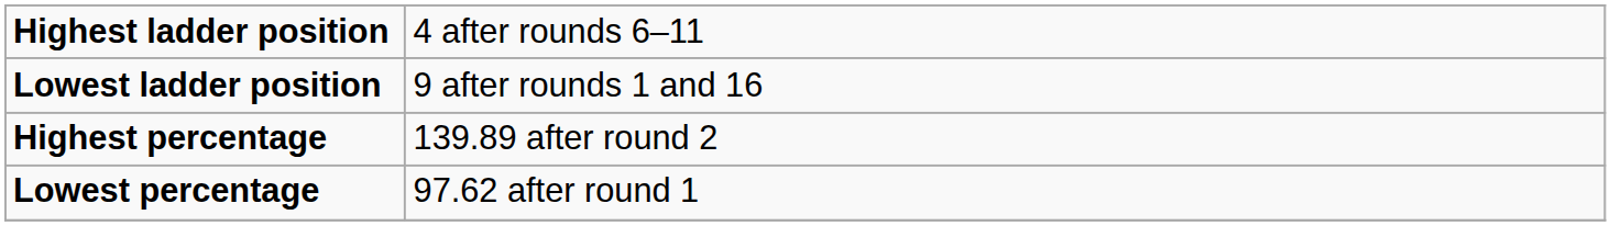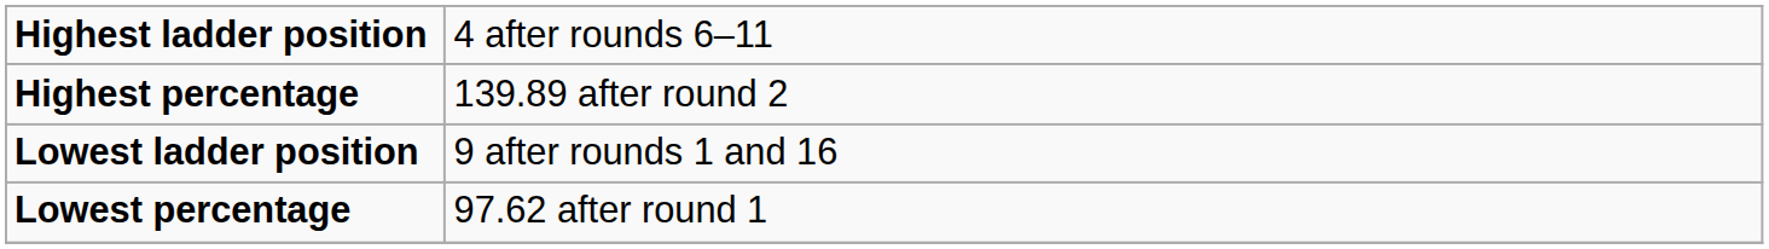rows swapped: Lowest ladder position <-> Highest percentage
